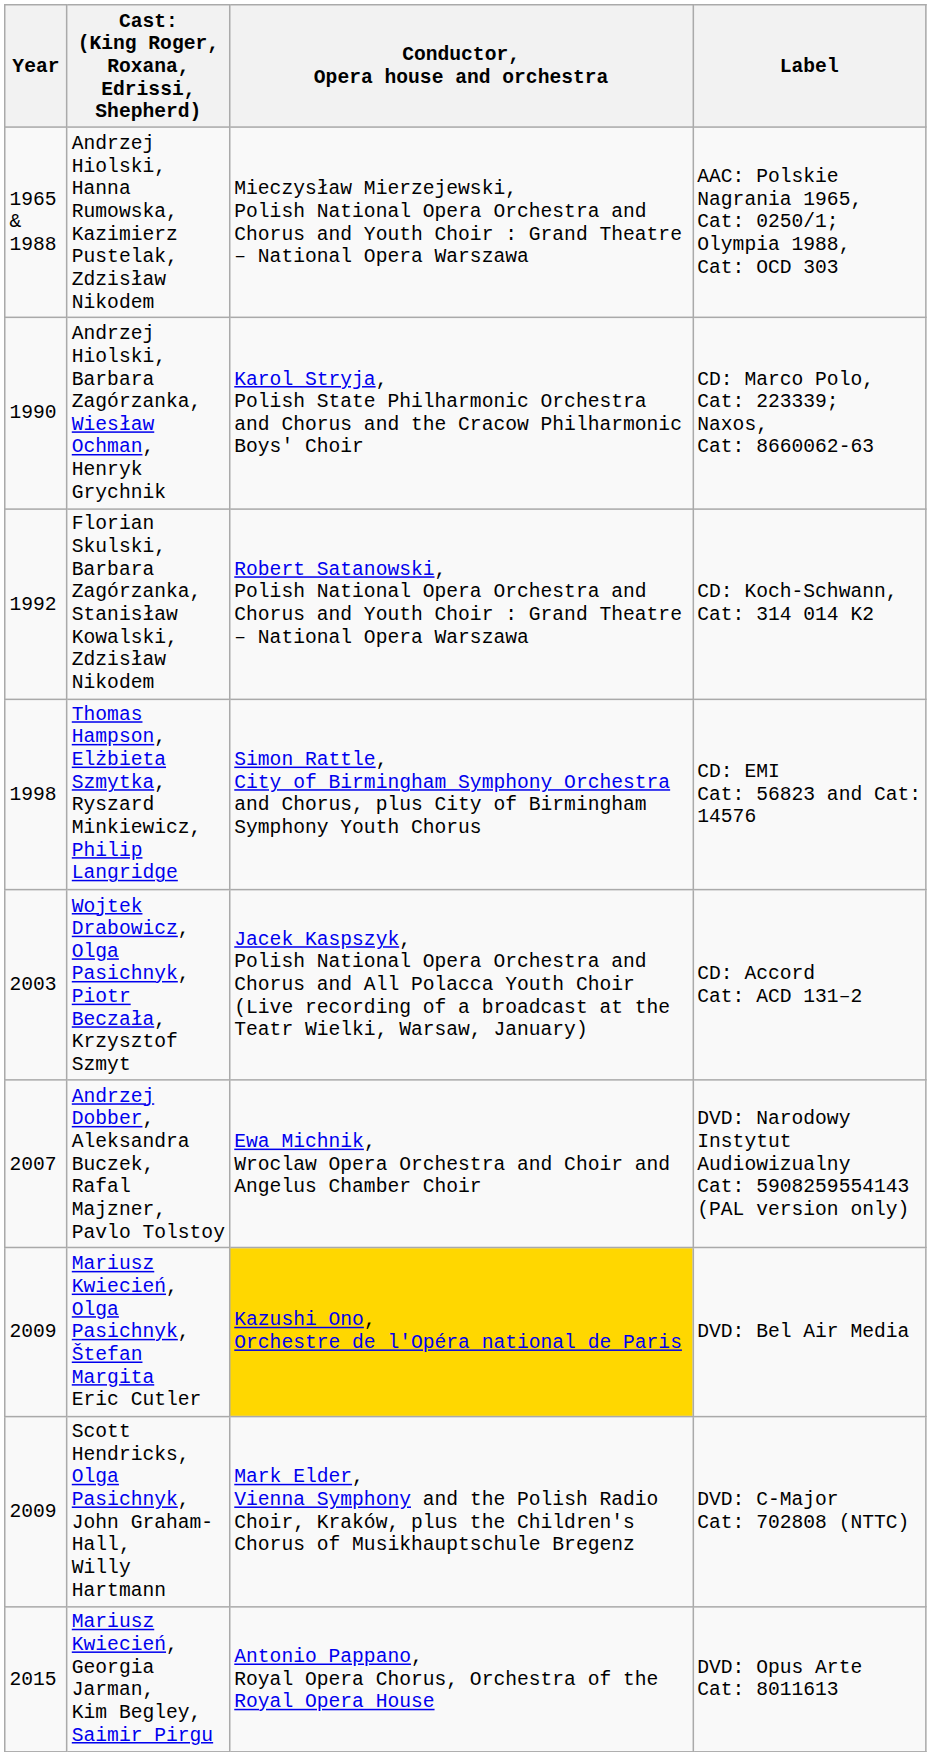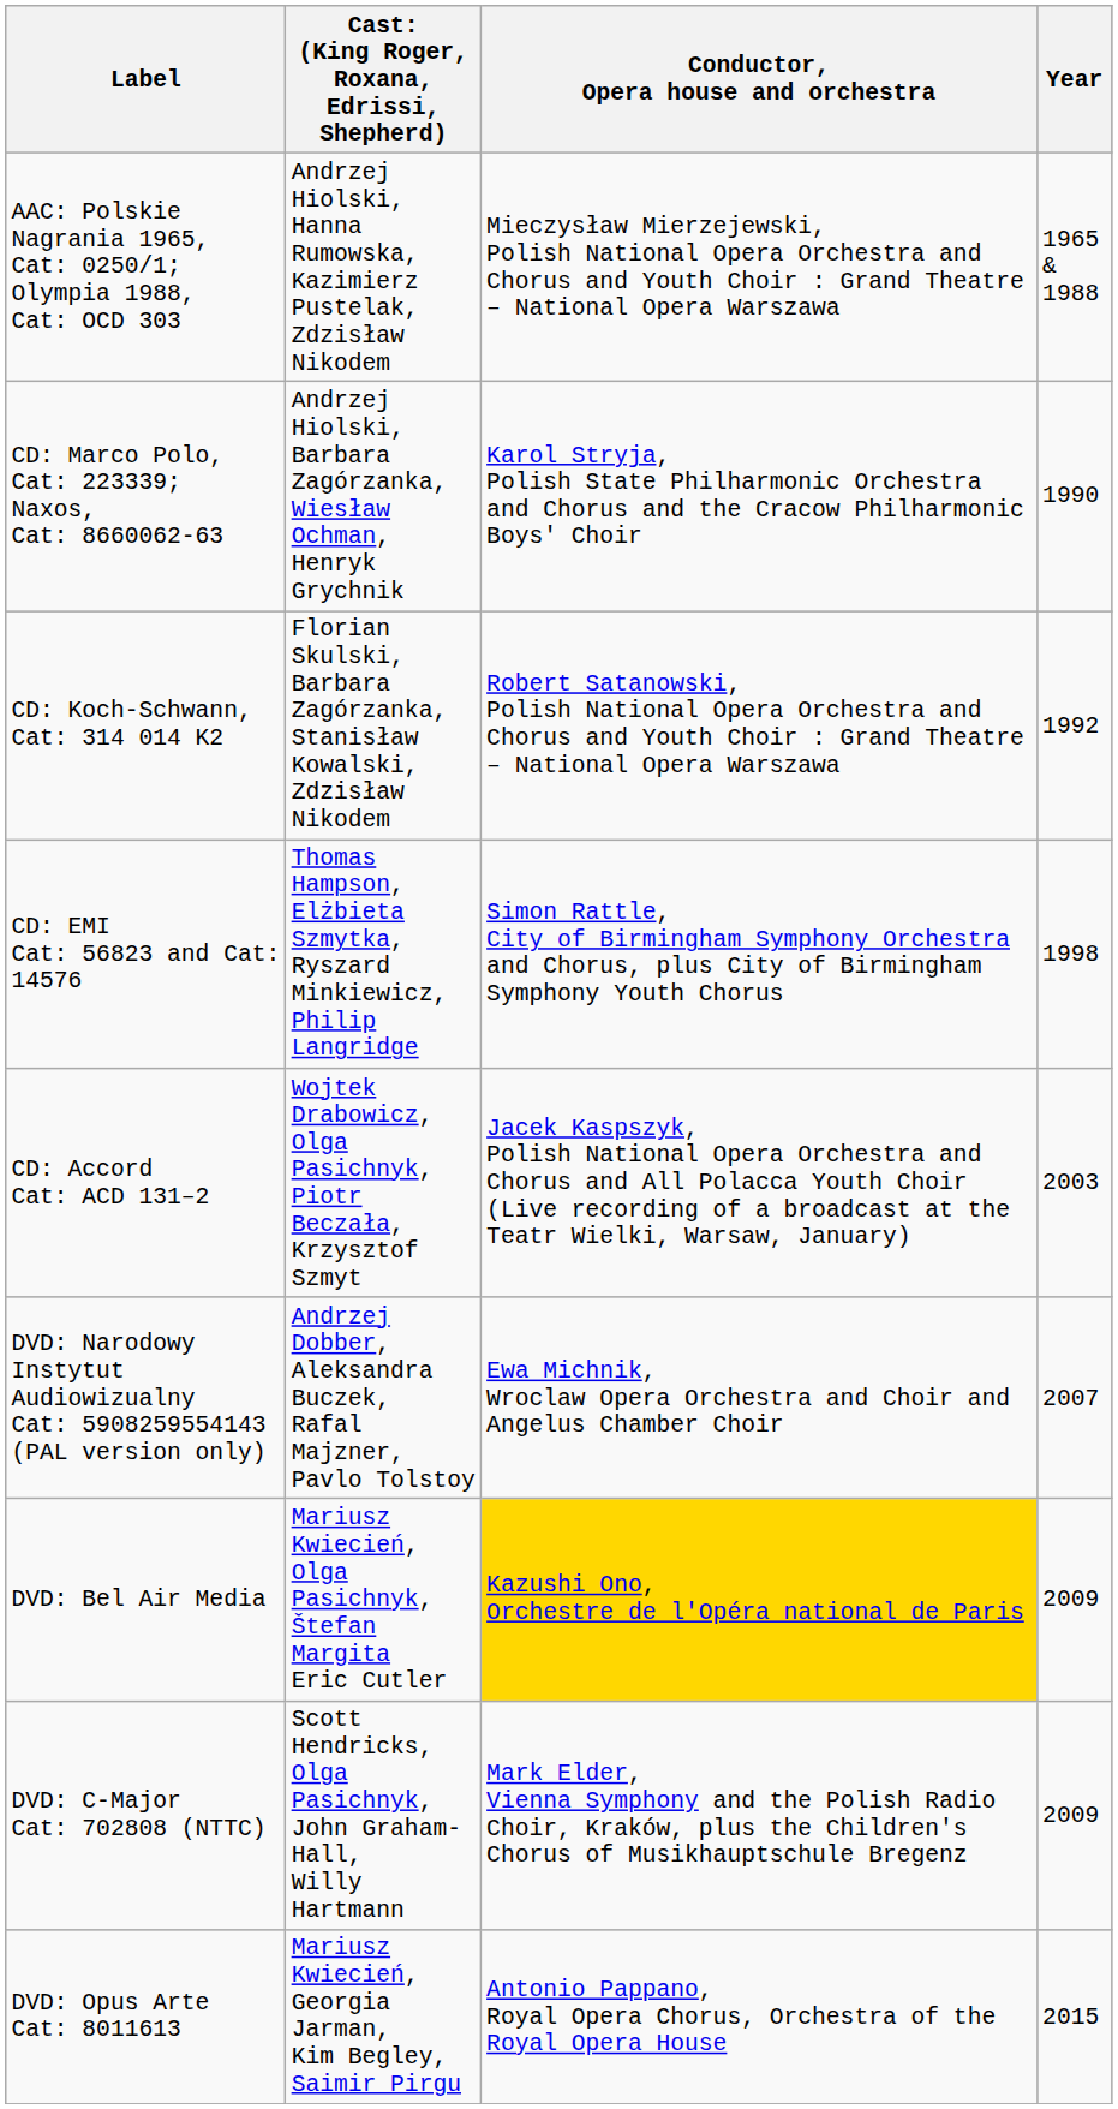columns swapped: Year <-> Label
